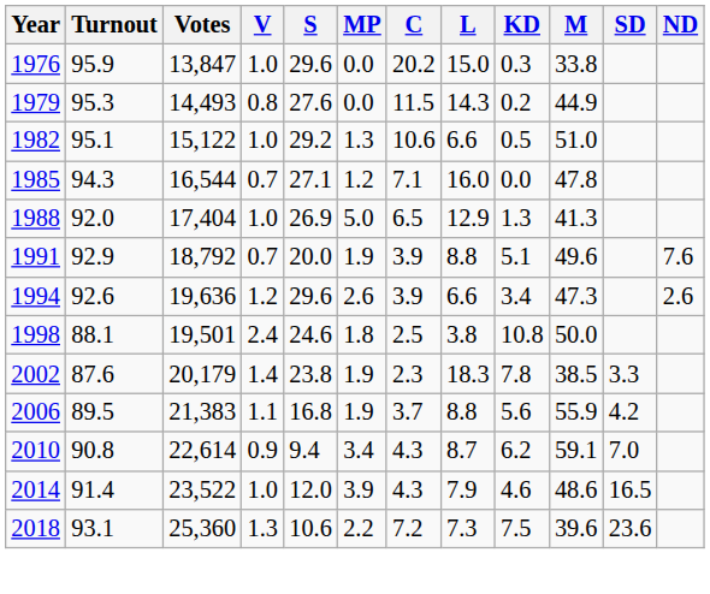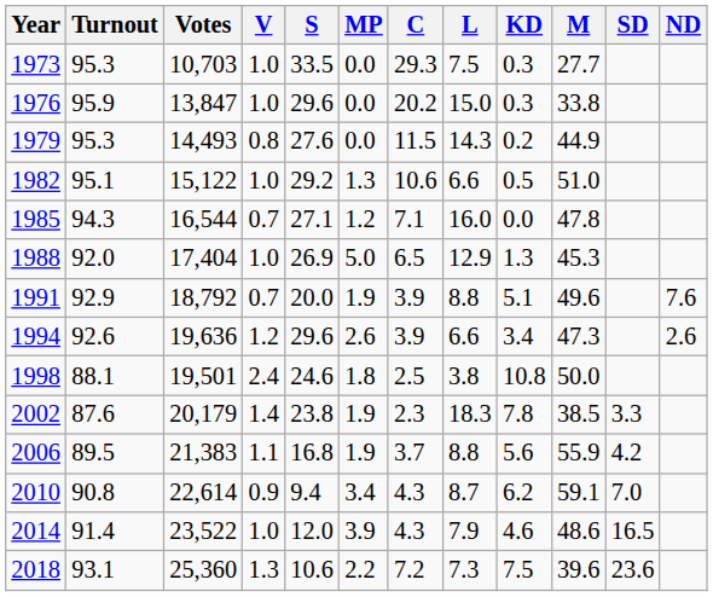+ row: 1973 | 95.3 | 10,703 | 1.0 | 33.5 | 0.0 | 29.3 | 7.5 | 0.3 | 27.7
1988 | M: 41.3 -> 45.3
